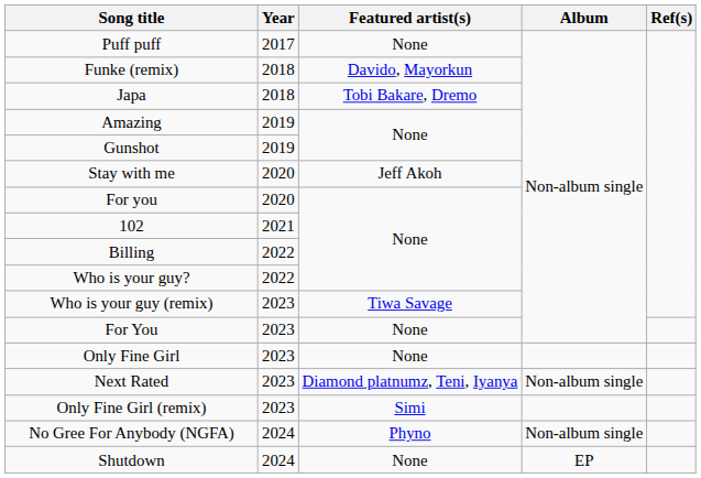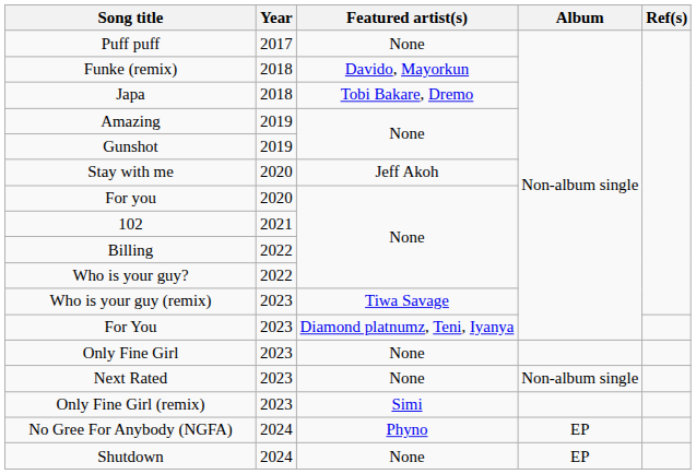For You | Featured artist(s): None -> Diamond platnumz, Teni, Iyanya
Next Rated | Featured artist(s): Diamond platnumz, Teni, Iyanya -> None
No Gree For Anybody (NGFA) | Album: Non-album single -> EP
